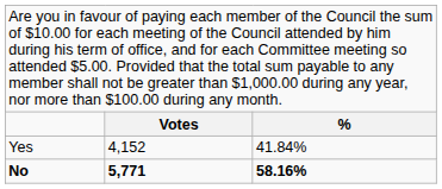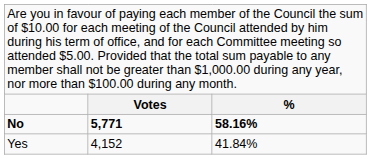rows swapped: Yes <-> No
